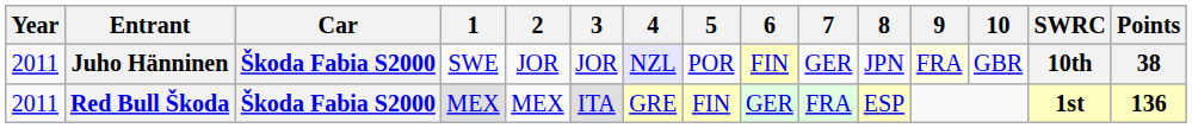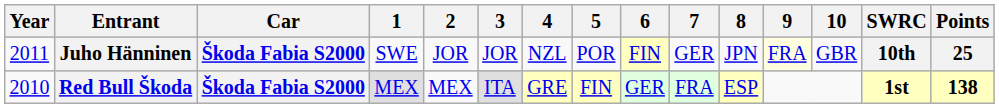Juho Hänninen | 4: lavender background -> no background
Juho Hänninen | Points: 38 -> 25
Red Bull Škoda | Year: 2011 -> 2010
Red Bull Škoda | Points: 136 -> 138
